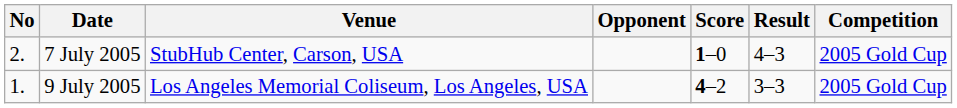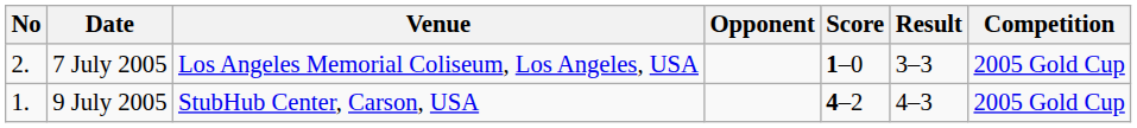7 July 2005 | Venue: StubHub Center, Carson, USA -> Los Angeles Memorial Coliseum, Los Angeles, USA
7 July 2005 | Result: 4–3 -> 3–3
9 July 2005 | Venue: Los Angeles Memorial Coliseum, Los Angeles, USA -> StubHub Center, Carson, USA
9 July 2005 | Result: 3–3 -> 4–3
